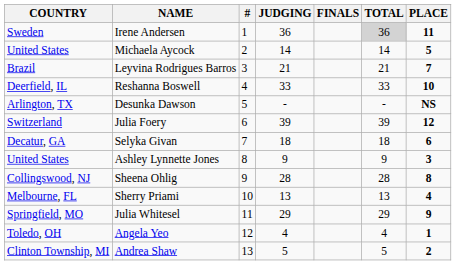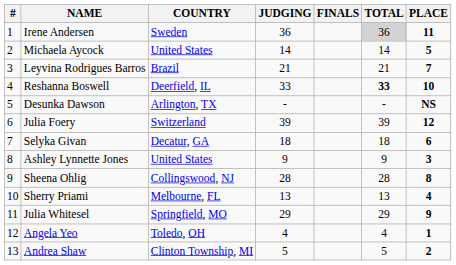columns swapped: # <-> COUNTRY
Reshanna Boswell | TOTAL: normal -> bold
